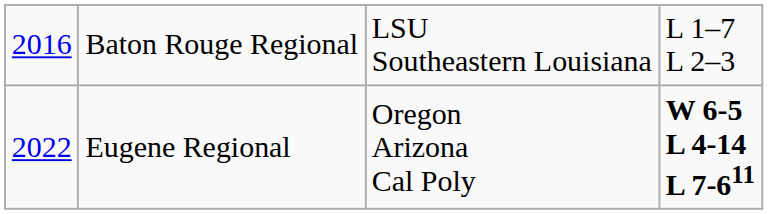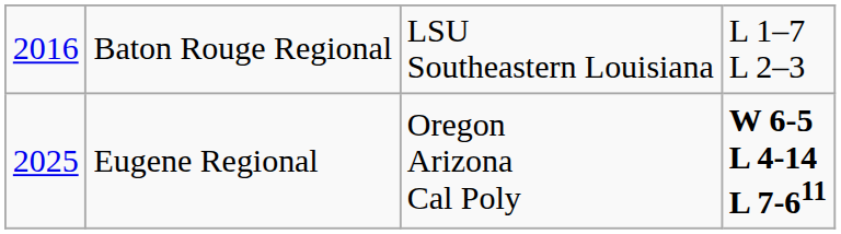Eugene Regional | column 1: 2022 -> 2025
